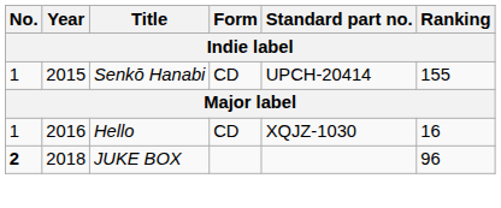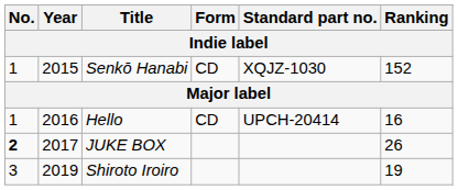Senkō Hanabi | Standard part no.: UPCH-20414 -> XQJZ-1030
Senkō Hanabi | Ranking: 155 -> 152
Hello | Standard part no.: XQJZ-1030 -> UPCH-20414
JUKE BOX | Year: 2018 -> 2017
JUKE BOX | Ranking: 96 -> 26
+ row: 3 | 2019 | Shiroto Iroiro | 19
